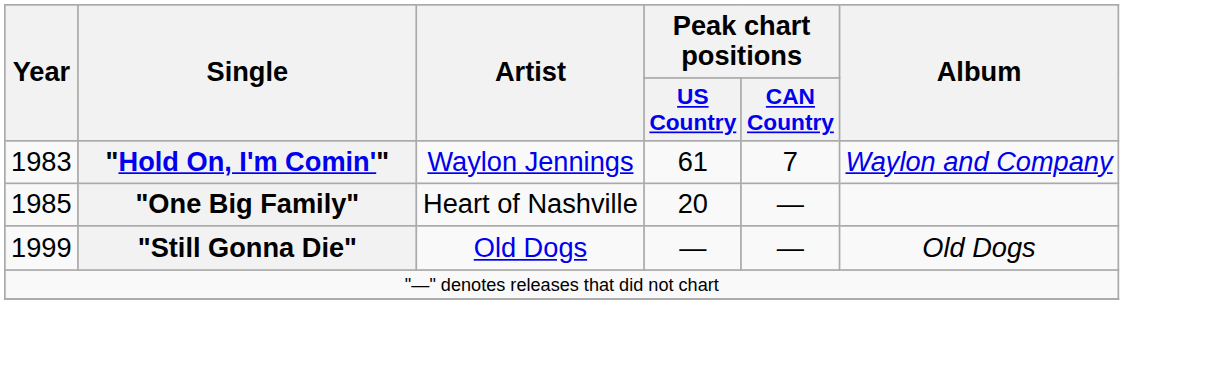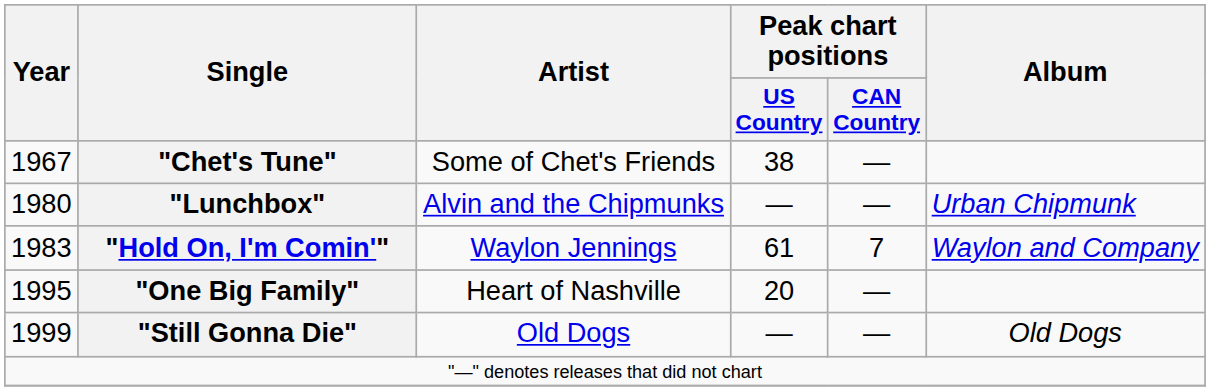+ row: 1967 | "Chet's Tune" | Some of Chet's Friends | 38 | —
+ row: 1980 | "Lunchbox" | Alvin and the Chipmunks | — | — | Urban Chipmunk
"One Big Family" | Year: 1985 -> 1995
